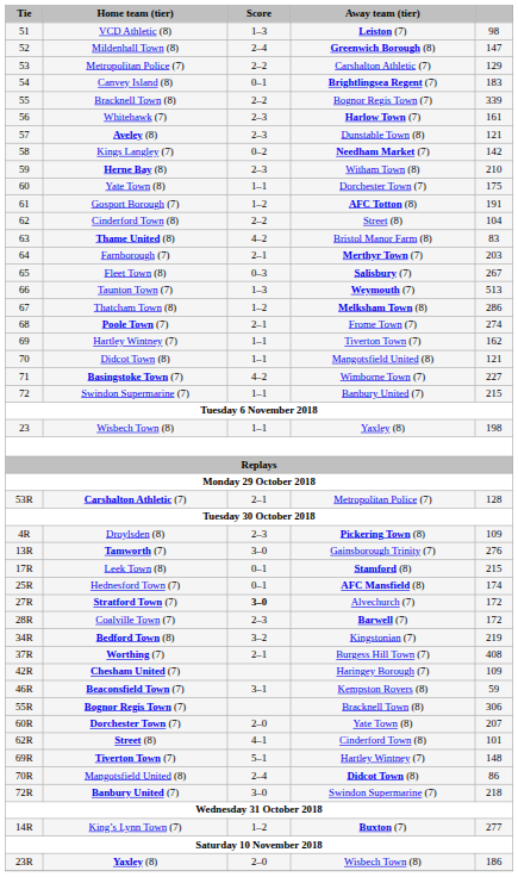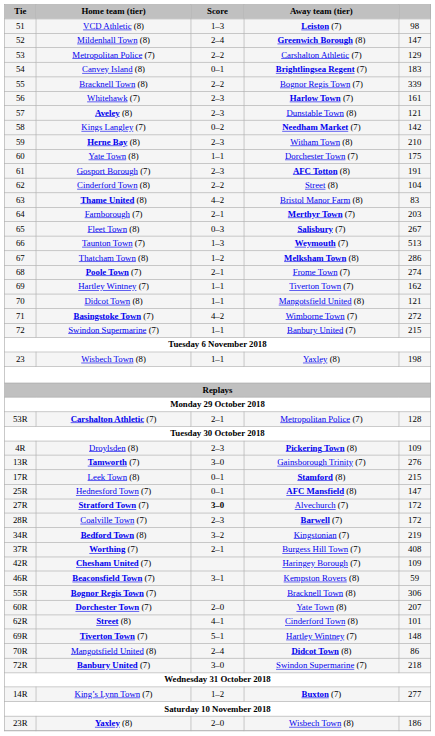Gosport Borough (7) | Score: 1–2 -> 2–3
Basingstoke Town (7) | column 5: 227 -> 272
Hednesford Town (7) | column 5: 174 -> 147
